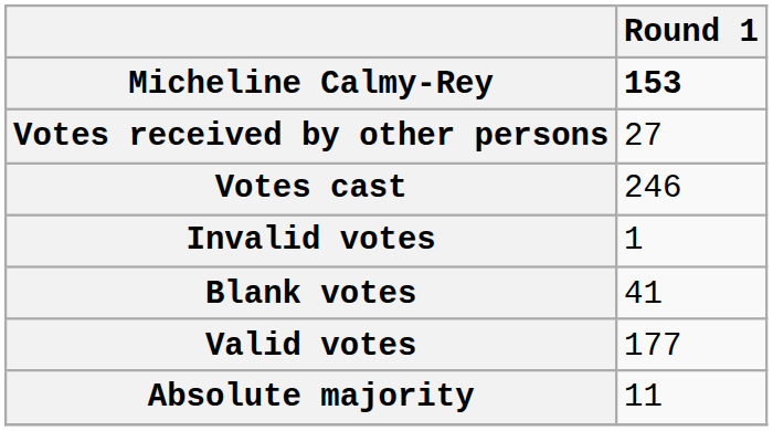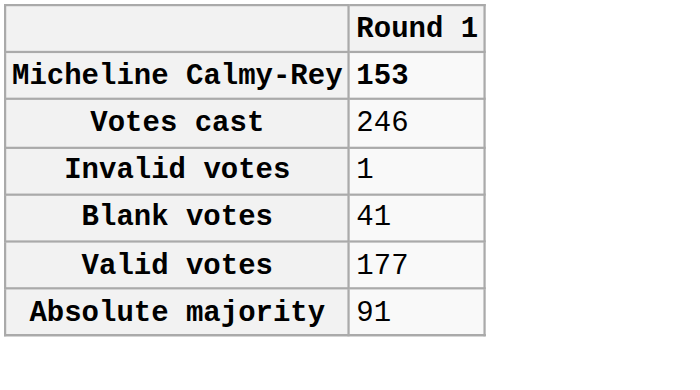- row: Votes received by other persons | 27
Absolute majority | Round 1: 11 -> 91
